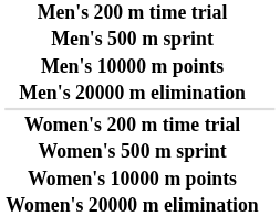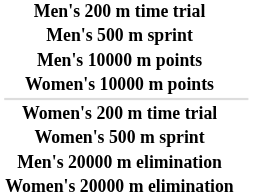rows swapped: Men's 20000 m elimination <-> Women's 10000 m points
